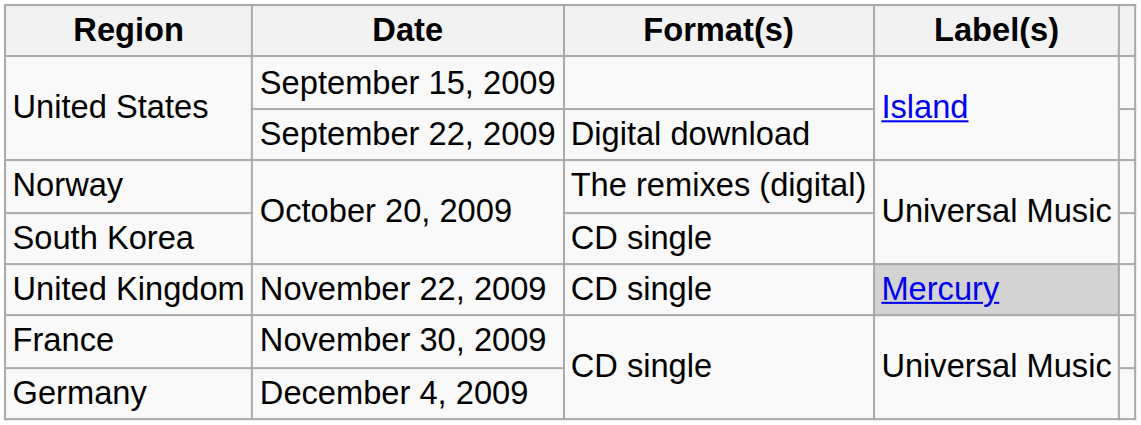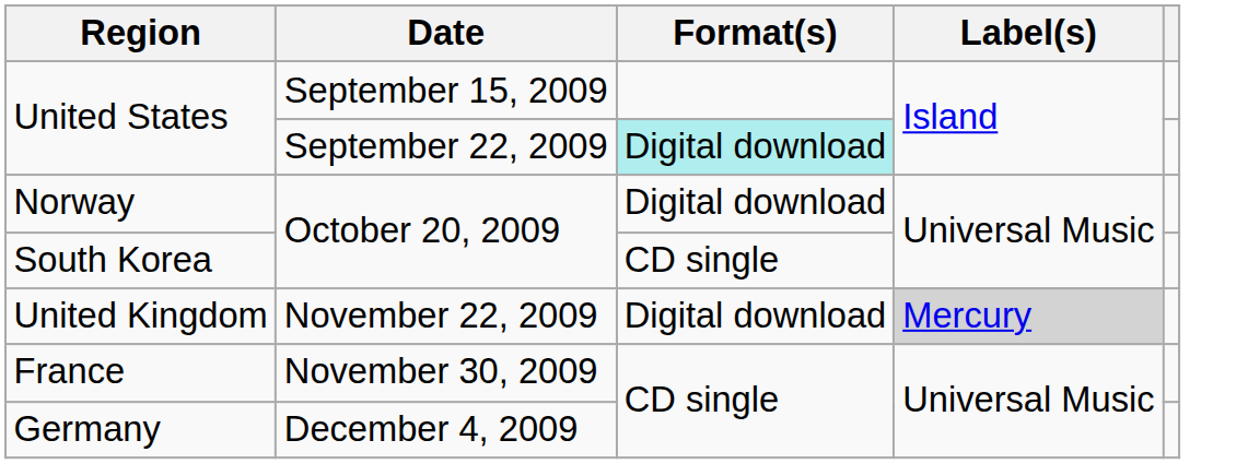United States / September 22, 2009 | Format(s): no background -> paleturquoise background
Norway | Format(s): The remixes (digital) -> Digital download
United Kingdom | Format(s): CD single -> Digital download
